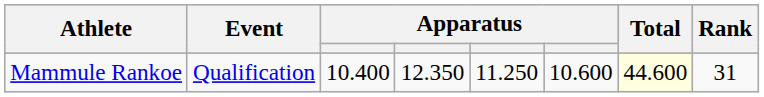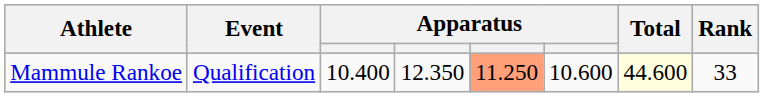Mammule Rankoe | column 5: no background -> lightsalmon background
Mammule Rankoe | Rank: 31 -> 33
